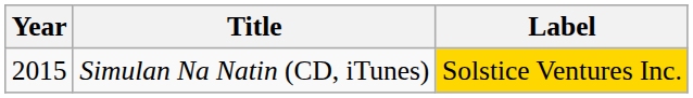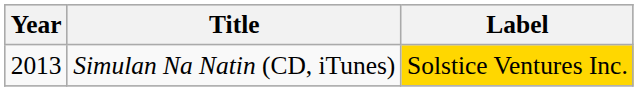Simulan Na Natin (CD, iTunes) | Year: 2015 -> 2013
